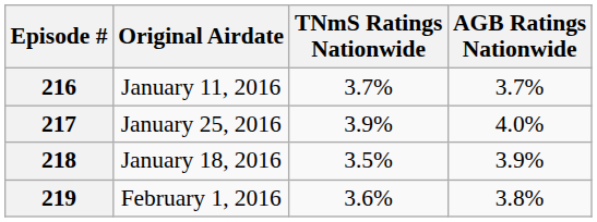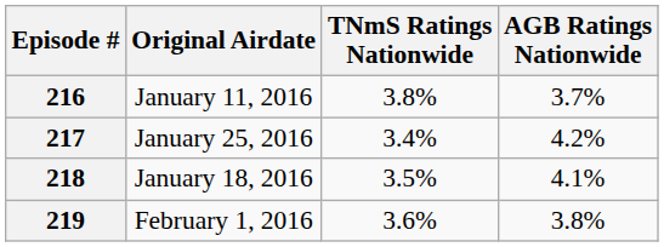216 | TNmS Ratings Nationwide: 3.7% -> 3.8%
217 | TNmS Ratings Nationwide: 3.9% -> 3.4%
217 | AGB Ratings Nationwide: 4.0% -> 4.2%
218 | AGB Ratings Nationwide: 3.9% -> 4.1%
